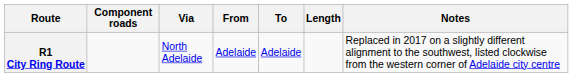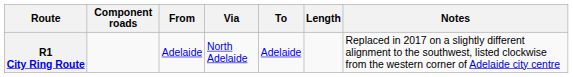columns swapped: From <-> Via
